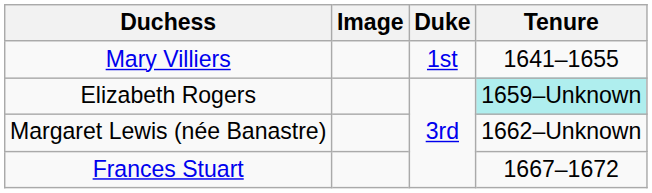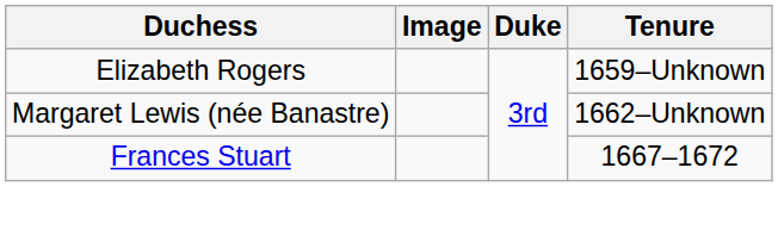- row: Mary Villiers | 1st | 1641–1655
Elizabeth Rogers | Tenure: paleturquoise background -> no background
